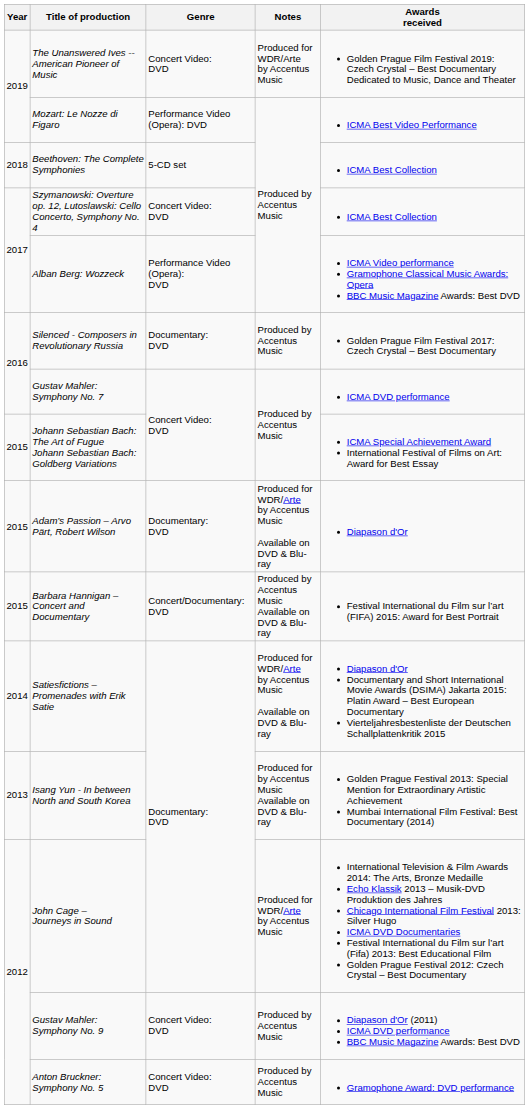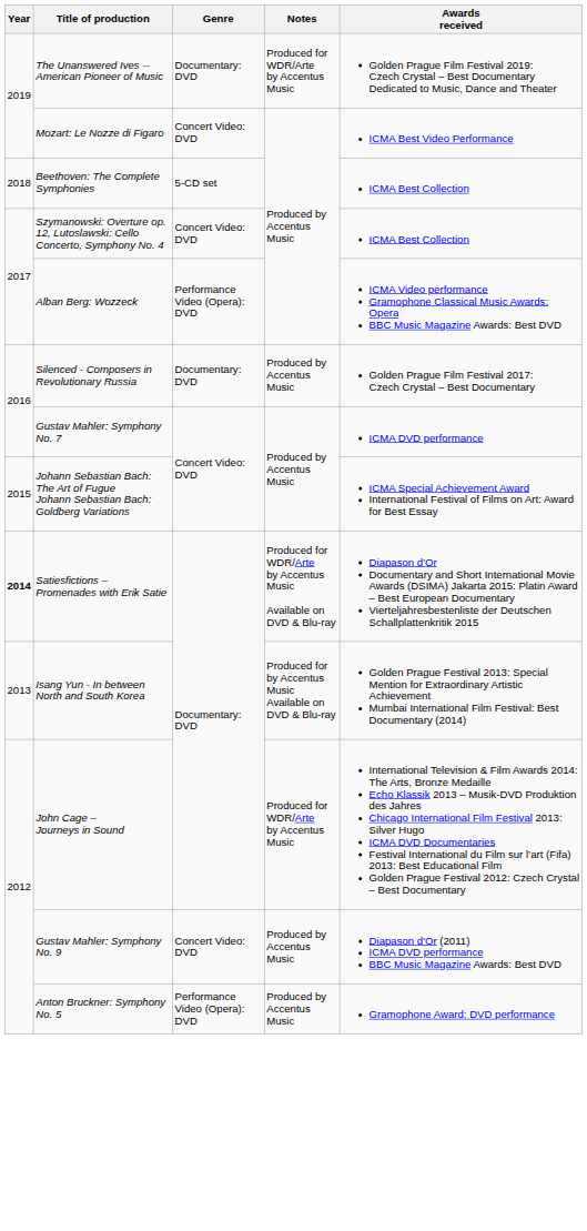The Unanswered Ives -- American Pioneer of Music | Genre: Concert Video: DVD -> Documentary: DVD
Mozart: Le Nozze di Figaro | Genre: Performance Video (Opera): DVD -> Concert Video: DVD
- row: 2015 | Adam’s Passion – Arvo Pärt, Robert Wilson | Documentary: DVD | Produced for WDR/Arte by Accentus Music Available on DVD & Blu-ray | Diapason d'Or
- row: 2015 | Barbara Hannigan – Concert and Documentary | Concert/Documentary: DVD | Produced by Accentus Music Available on DVD & Blu-ray | Festival International du Film sur l’art (FIFA) 2015: Award for Best Portrait
Satiesfictions – Promenades with Erik Satie | Year: normal -> bold
Anton Bruckner: Symphony No. 5 | Genre: Concert Video: DVD -> Performance Video (Opera): DVD
